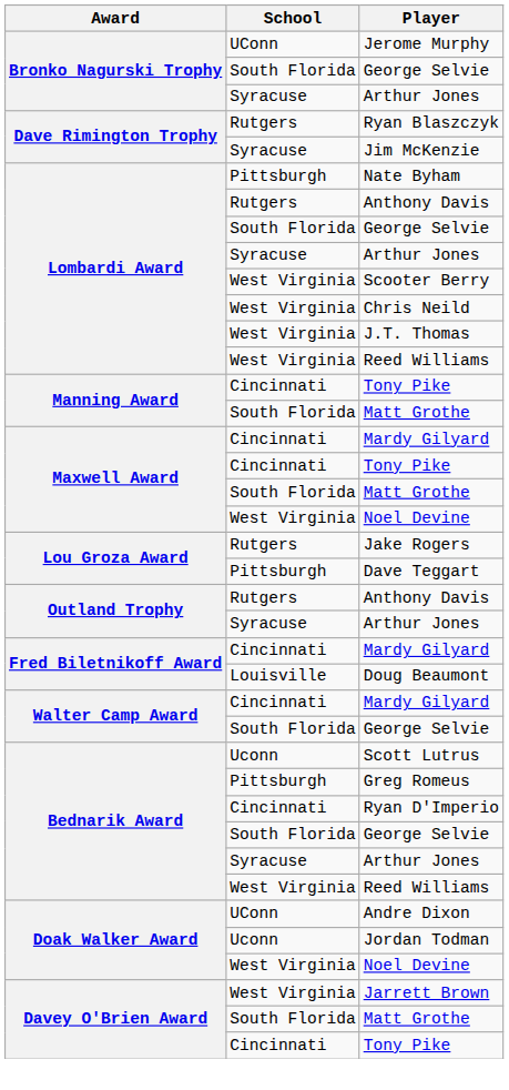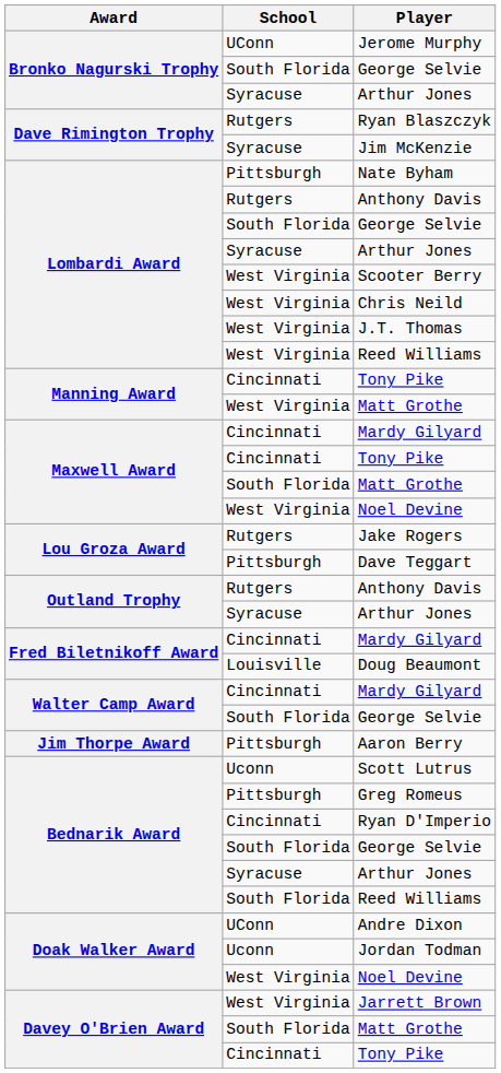Manning Award / Matt Grothe | School: South Florida -> West Virginia
+ row: Jim Thorpe Award | Pittsburgh | Aaron Berry
Bednarik Award / Reed Williams | School: West Virginia -> South Florida
